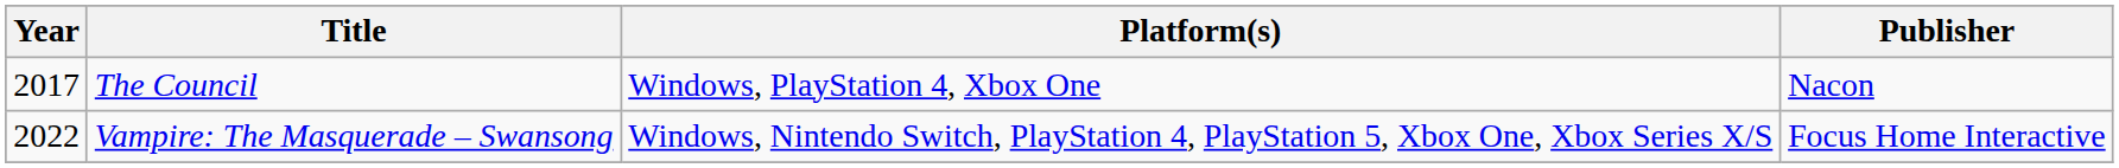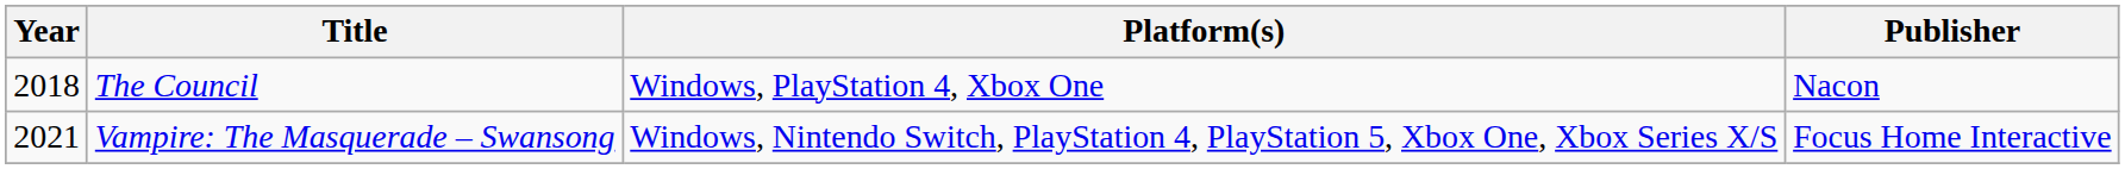The Council | Year: 2017 -> 2018
Vampire: The Masquerade – Swansong | Year: 2022 -> 2021
